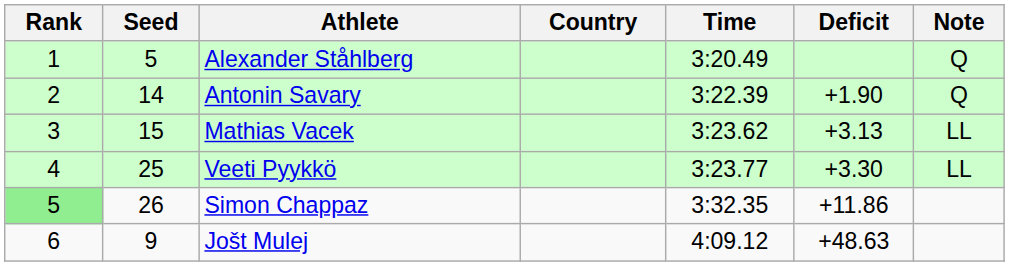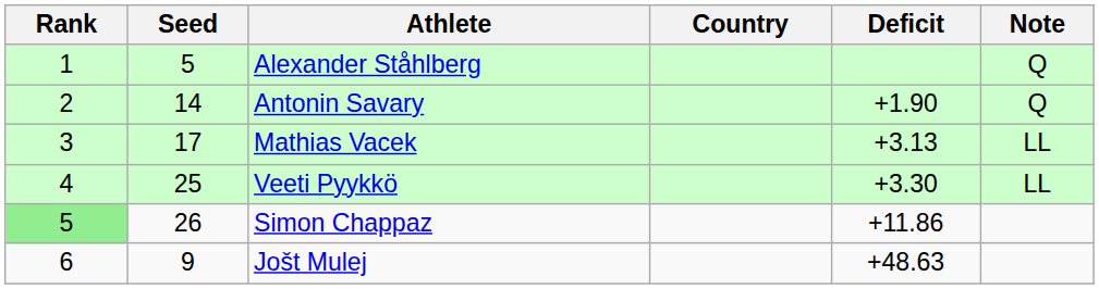- column: Time | 3:20.49 | 3:22.39 | 3:23.62 | 3:23.77 | 3:32.35 | 4:09.12
Mathias Vacek | Seed: 15 -> 17
